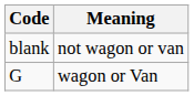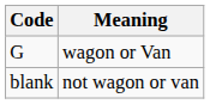rows swapped: blank <-> G
